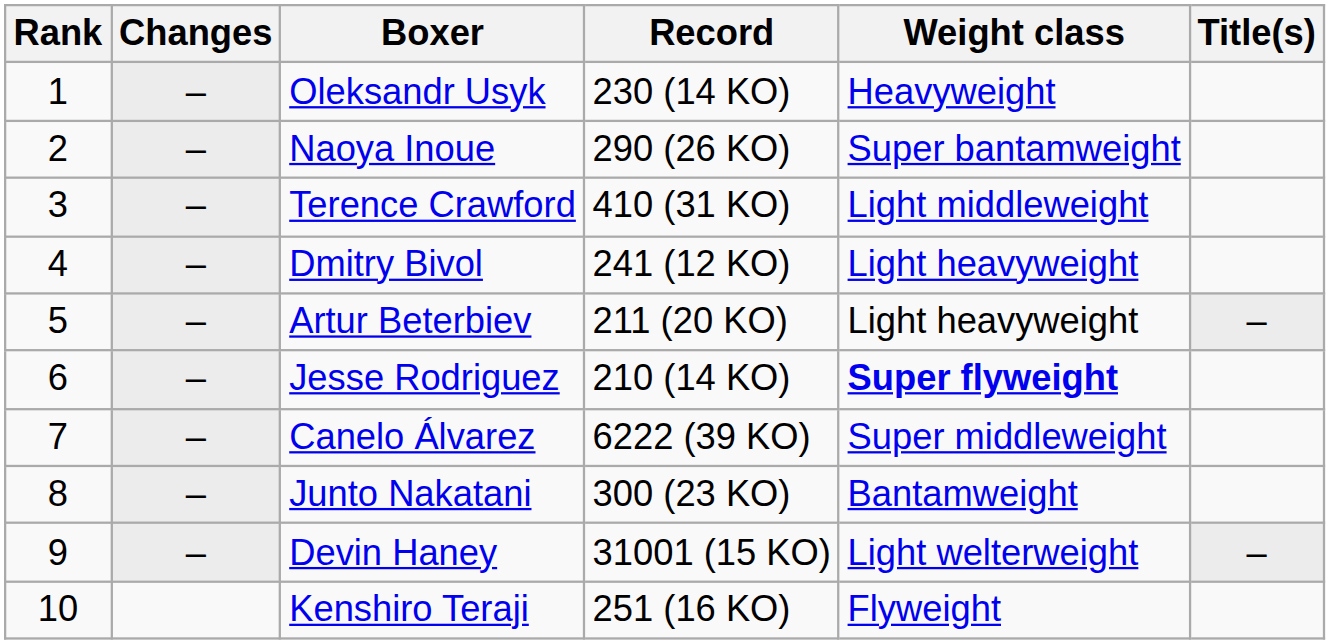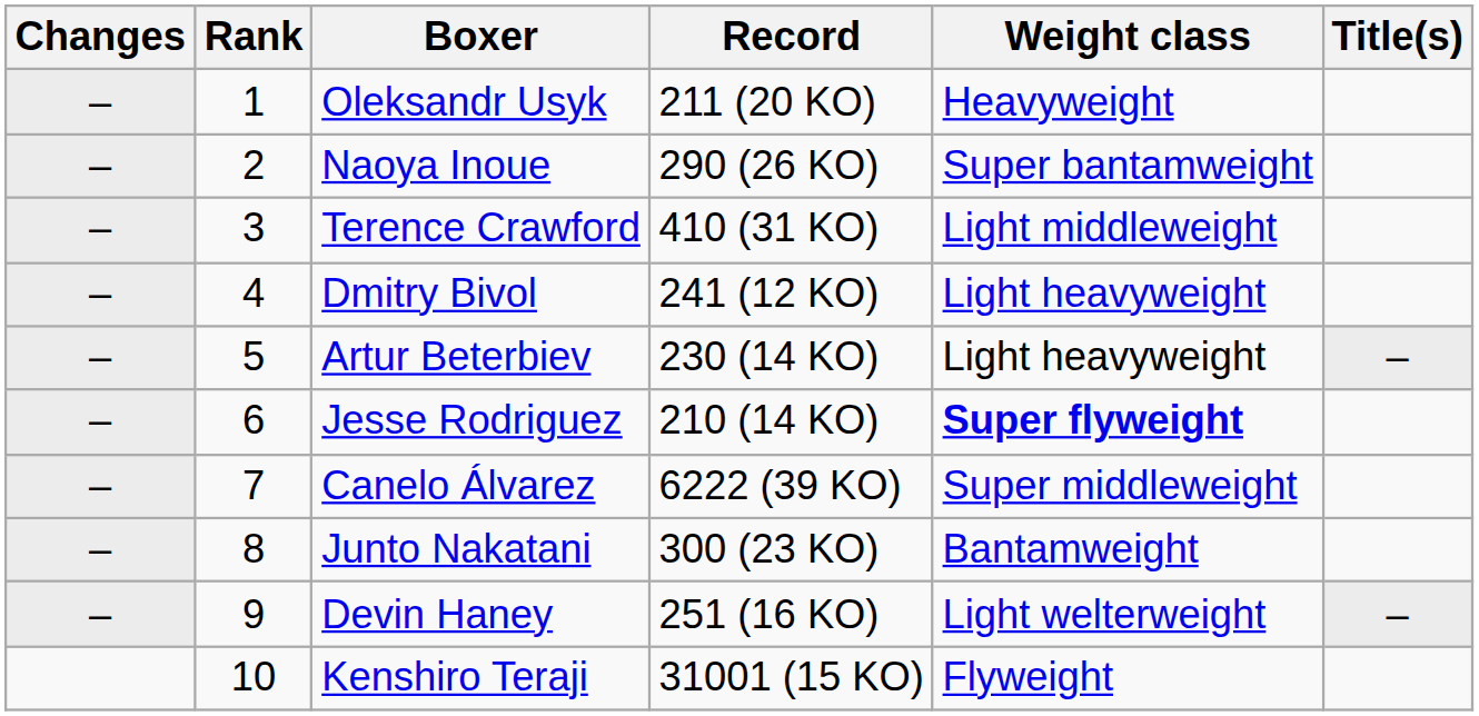columns swapped: Changes <-> Rank
Oleksandr Usyk | Record: 230 (14 KO) -> 211 (20 KO)
Artur Beterbiev | Record: 211 (20 KO) -> 230 (14 KO)
Devin Haney | Record: 31001 (15 KO) -> 251 (16 KO)
Kenshiro Teraji | Record: 251 (16 KO) -> 31001 (15 KO)
